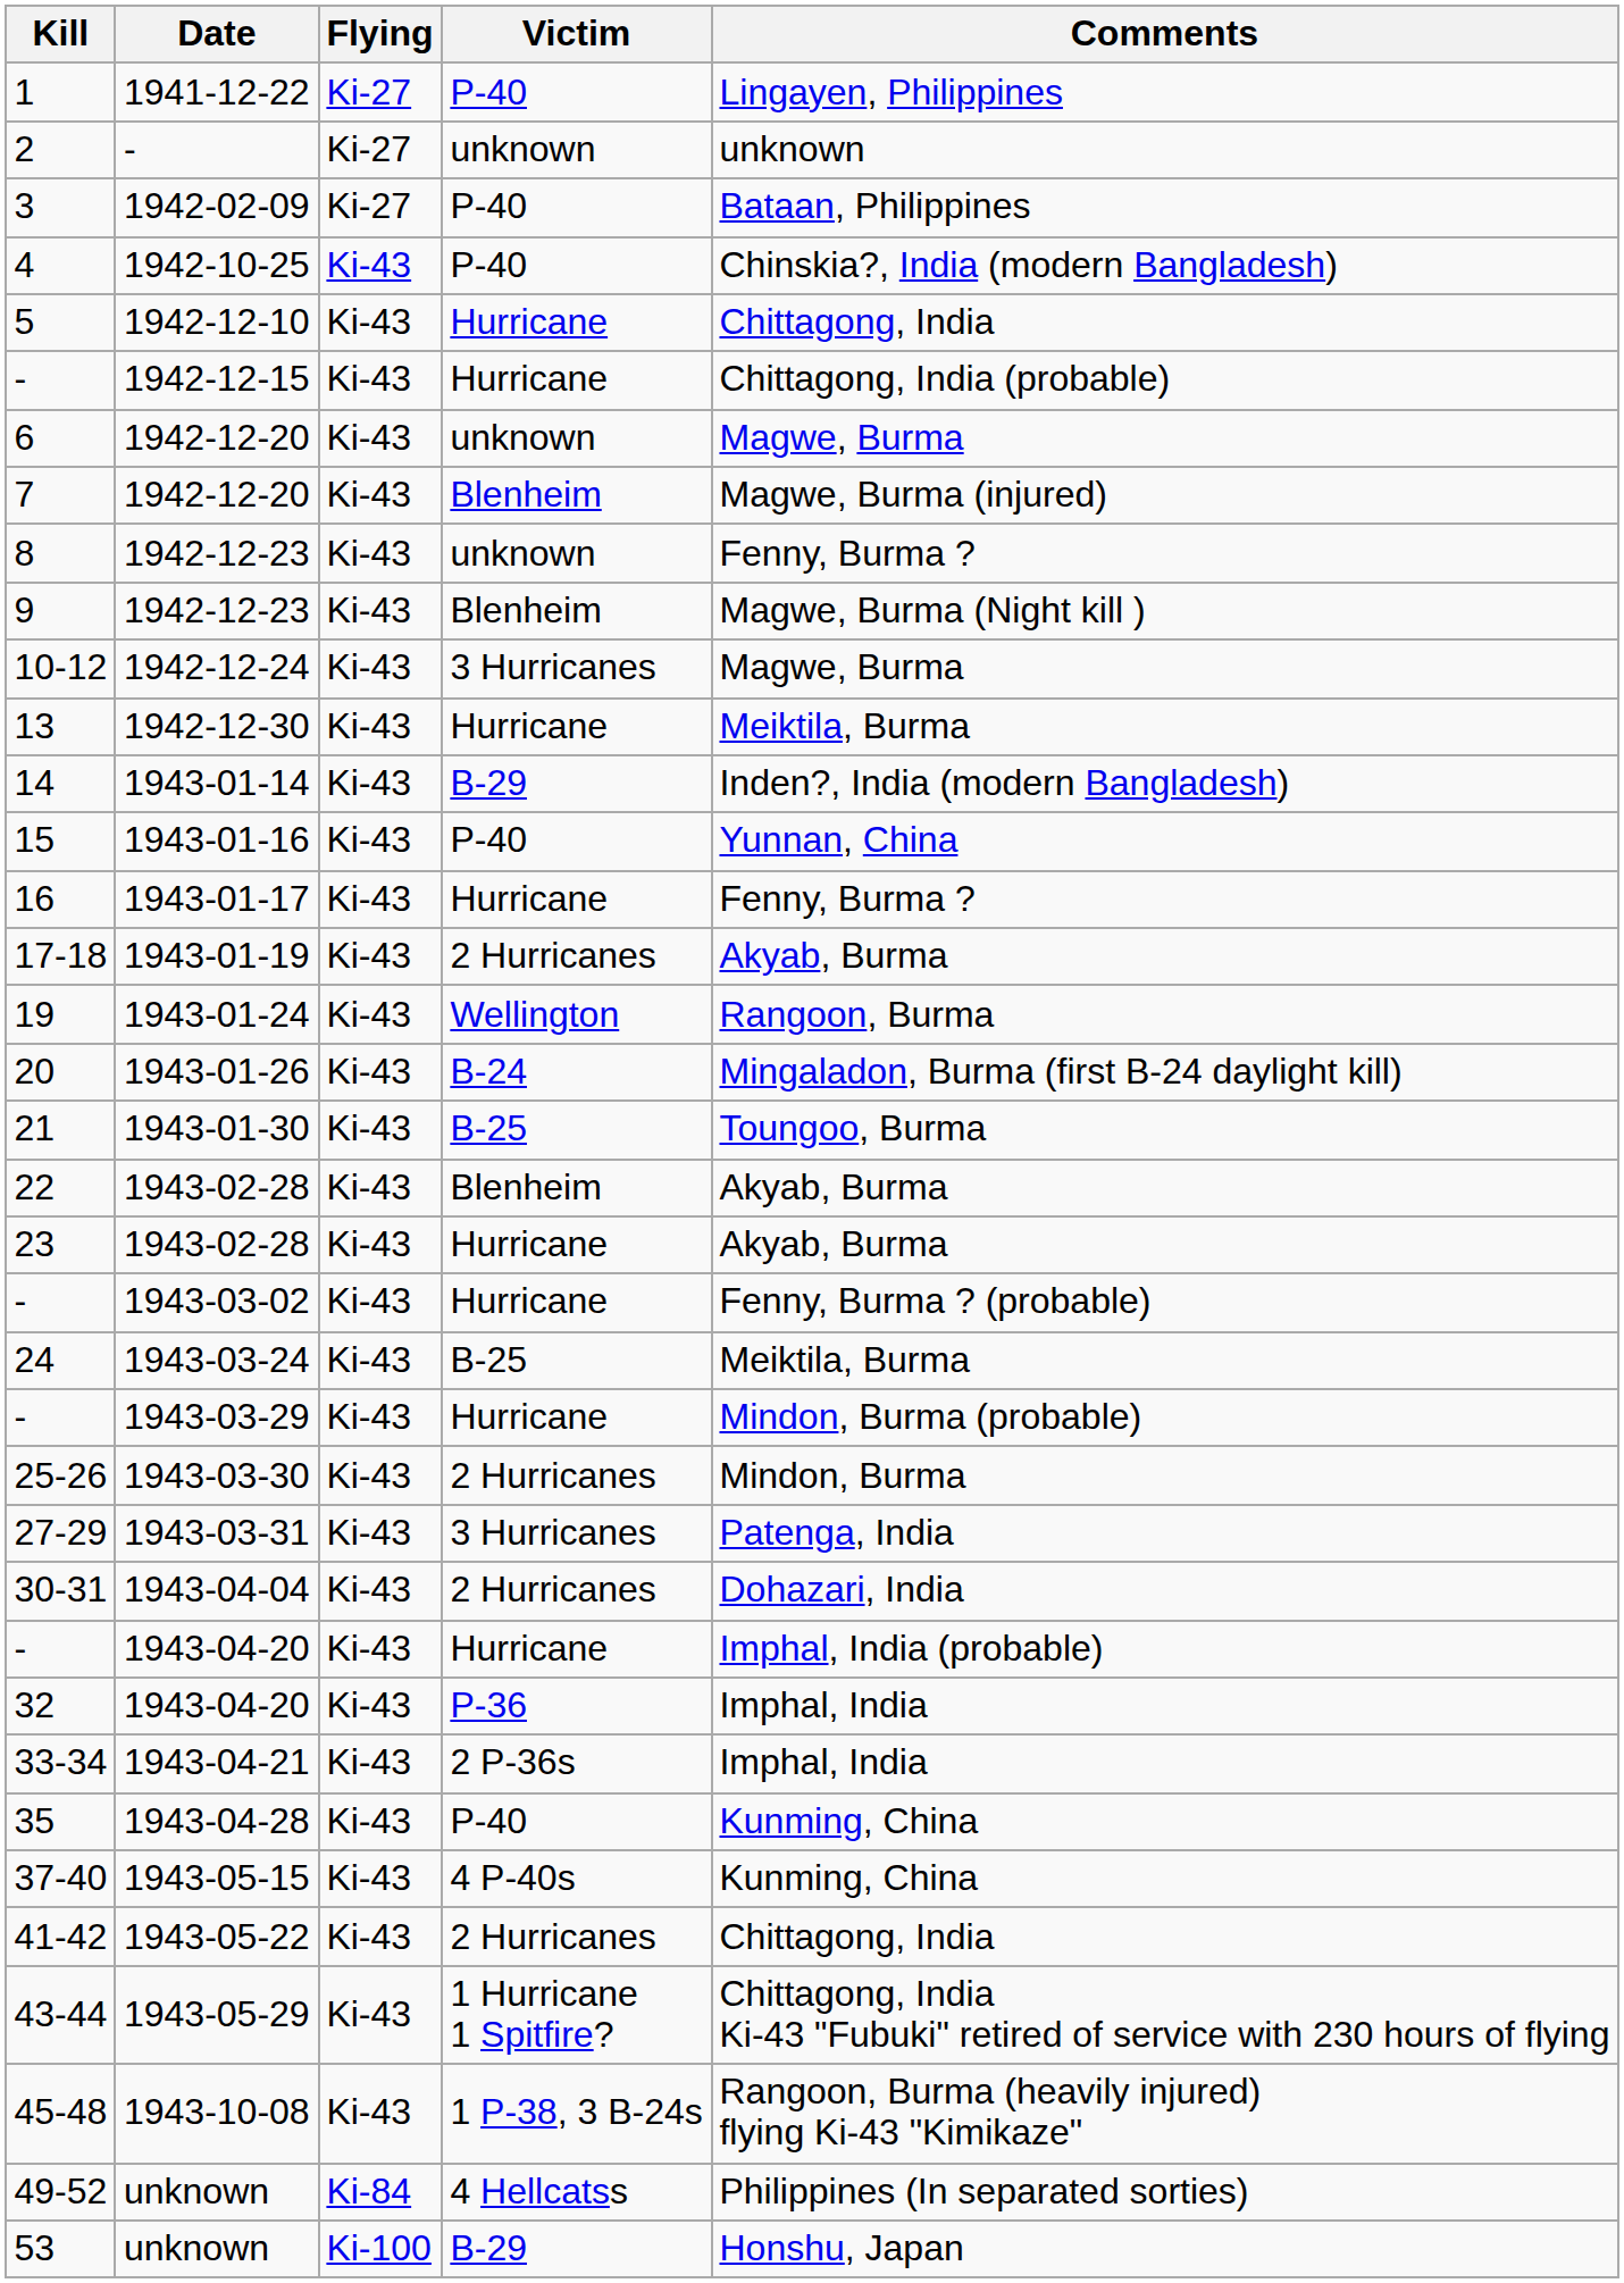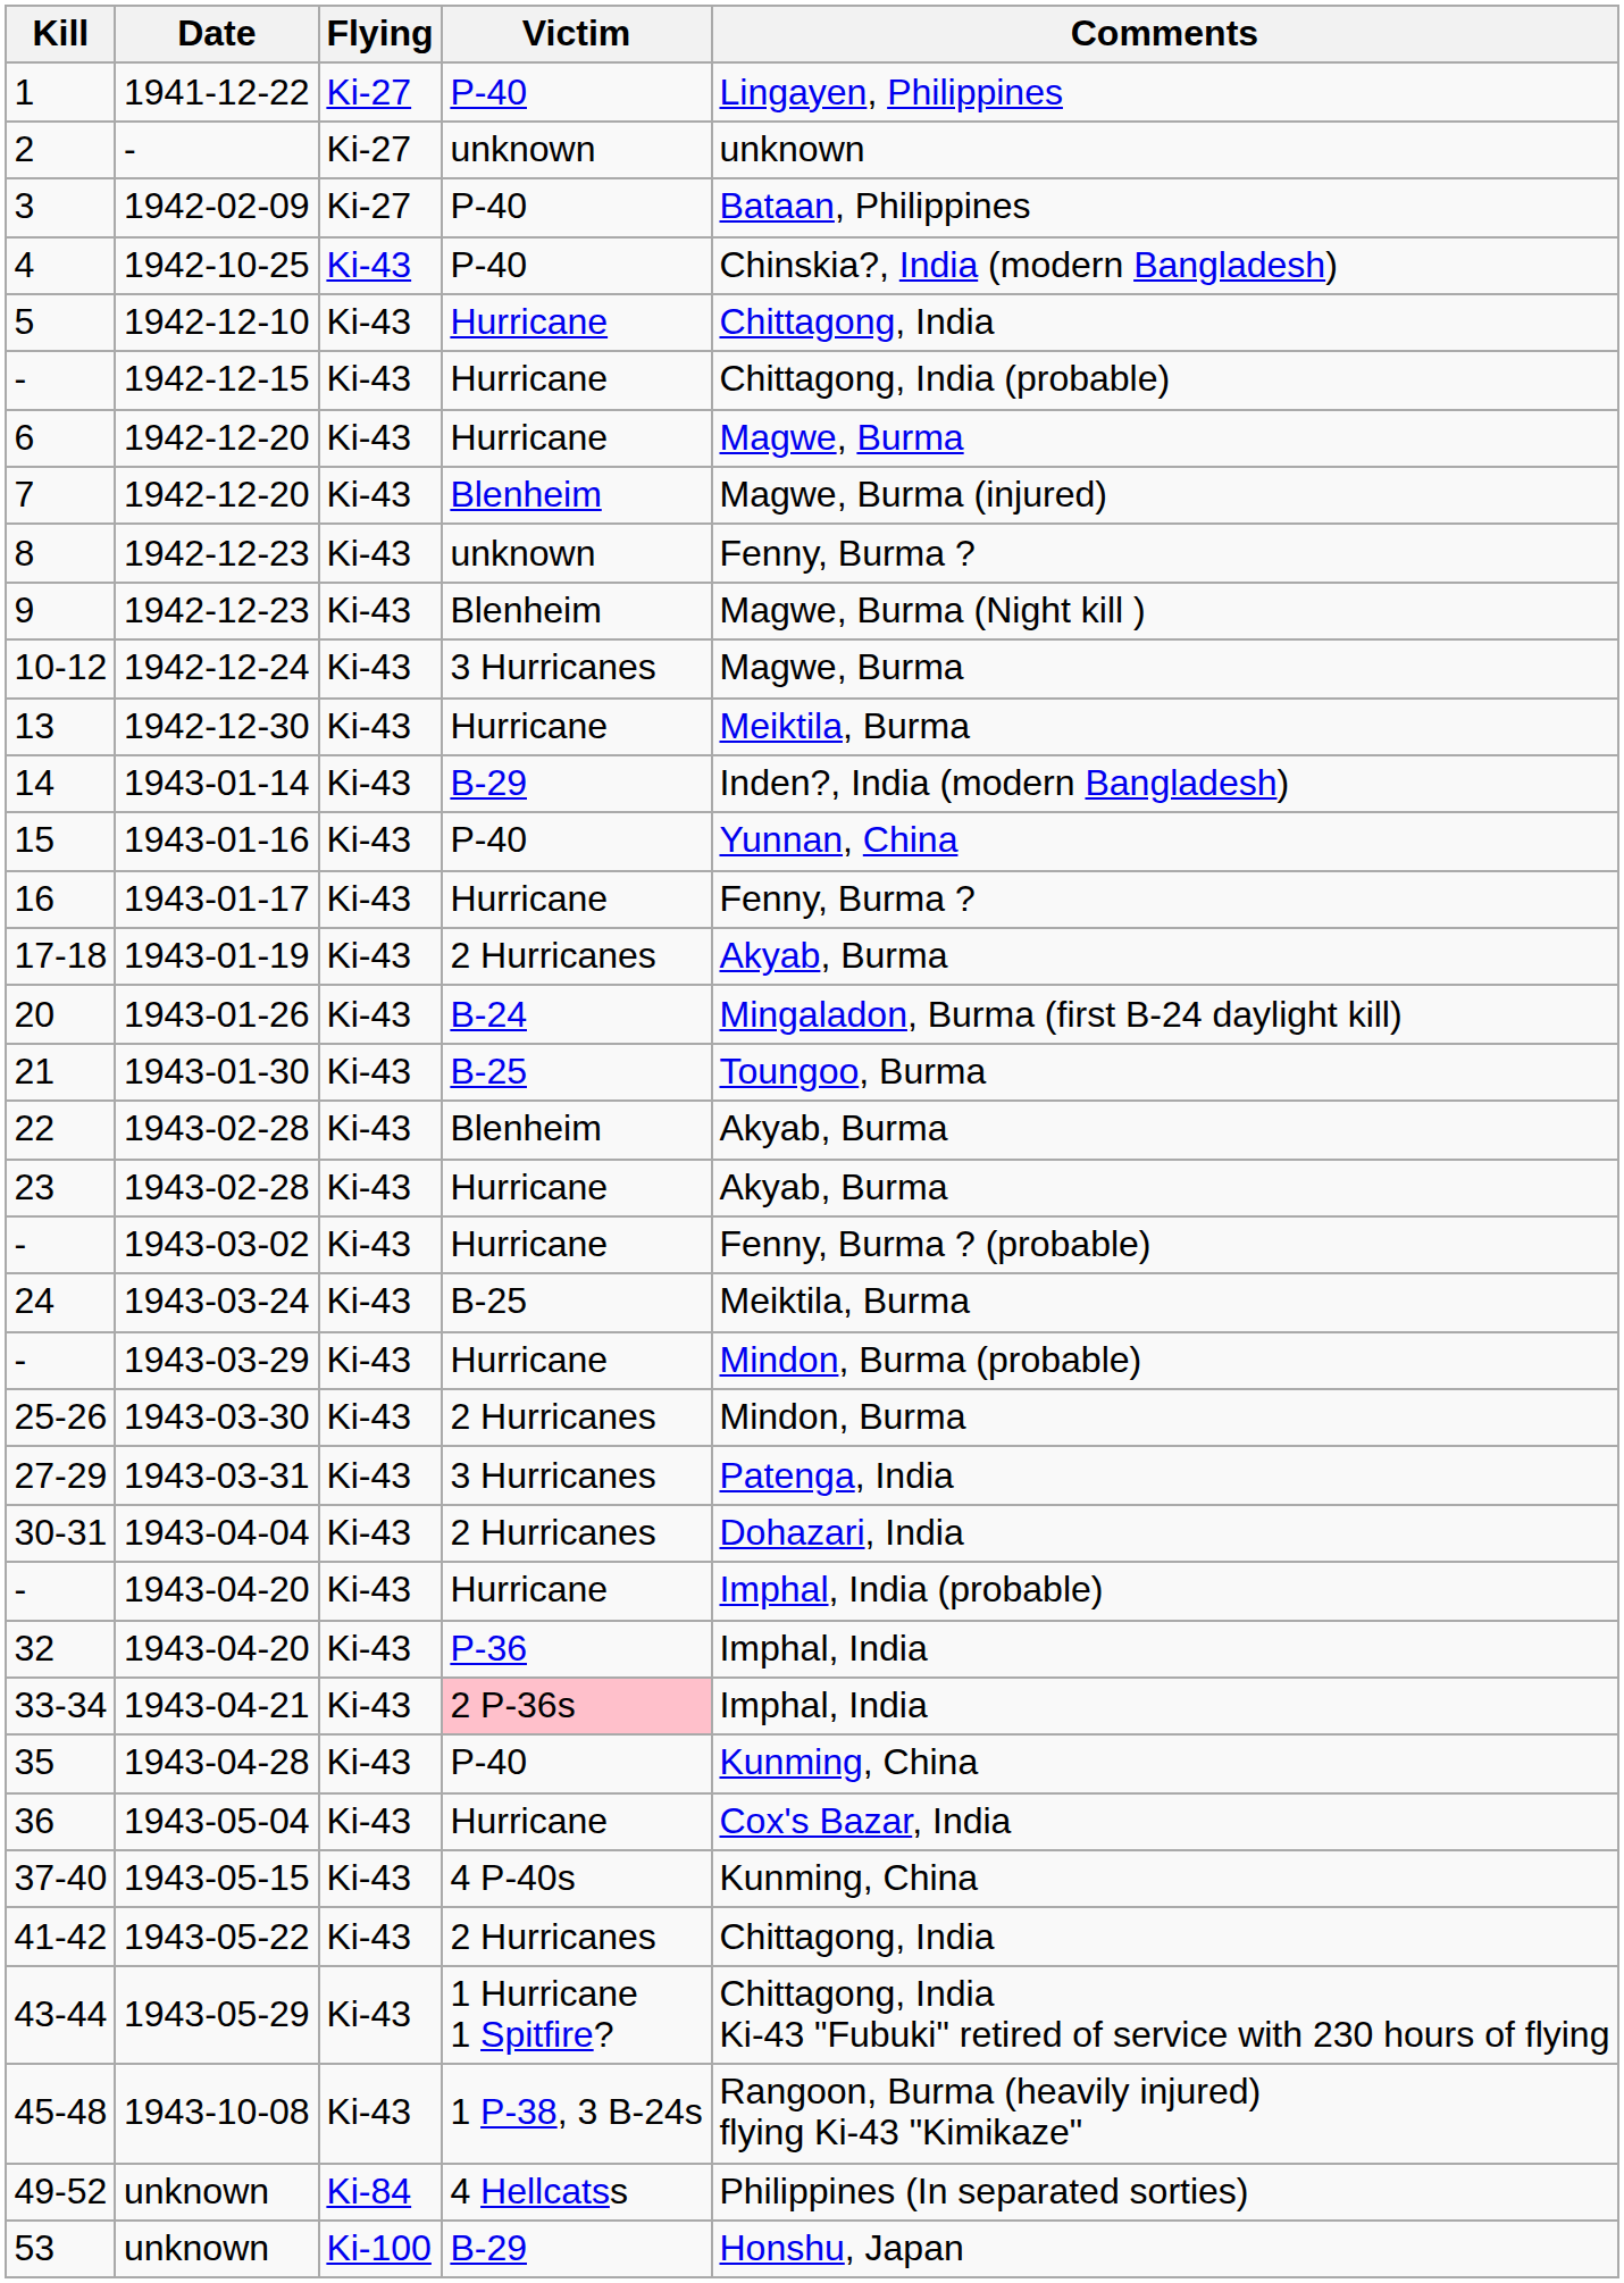6 | Victim: unknown -> Hurricane
- row: 19 | 1943-01-24 | Ki-43 | Wellington | Rangoon, Burma
33-34 | Victim: no background -> pink background
+ row: 36 | 1943-05-04 | Ki-43 | Hurricane | Cox's Bazar, India
